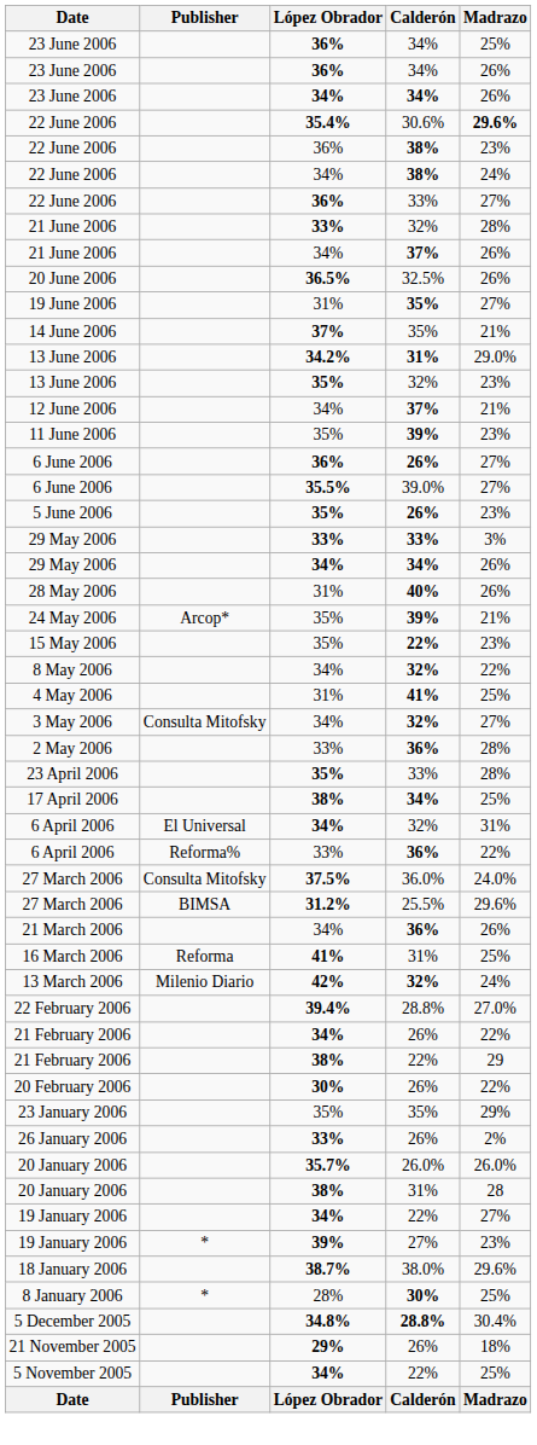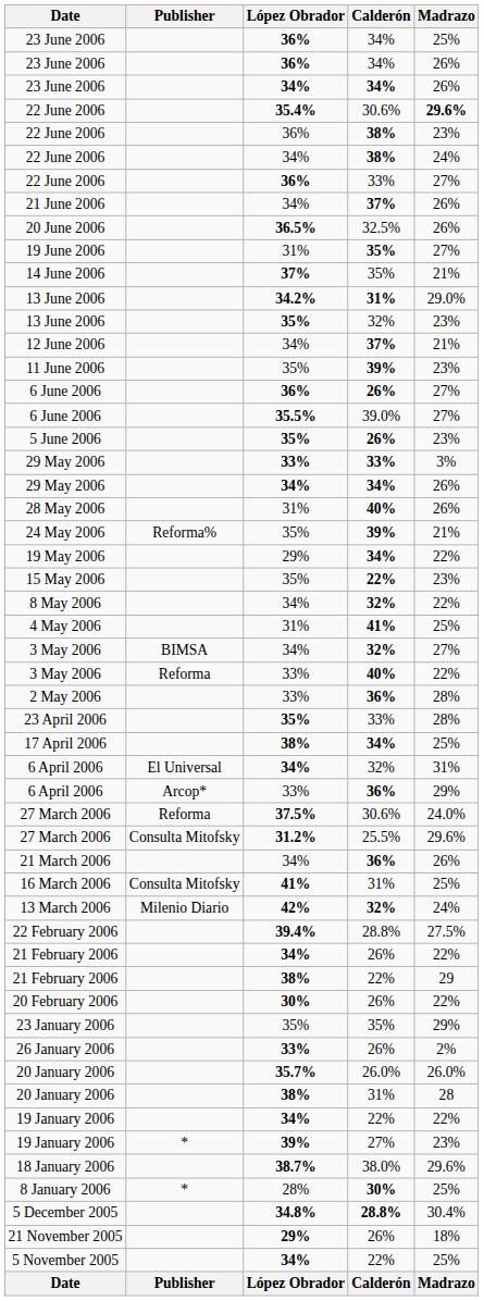- row: 21 June 2006 | 33% | 32% | 28%
24 May 2006 | Publisher: Arcop* -> Reforma%
+ row: 19 May 2006 | 29% | 34% | 22%
3 May 2006 / 34% | Publisher: Consulta Mitofsky -> BIMSA
+ row: 3 May 2006 | Reforma | 33% | 40% | 22%
6 April 2006 / 33% | Publisher: Reforma% -> Arcop*
6 April 2006 / 33% | Madrazo: 22% -> 29%
27 March 2006 / 37.5% | Publisher: Consulta Mitofsky -> Reforma
27 March 2006 / 37.5% | Calderón: 36.0% -> 30.6%
27 March 2006 / 31.2% | Publisher: BIMSA -> Consulta Mitofsky
16 March 2006 | Publisher: Reforma -> Consulta Mitofsky
22 February 2006 | Madrazo: 27.0% -> 27.5%
19 January 2006 / 34% | Madrazo: 27% -> 22%
